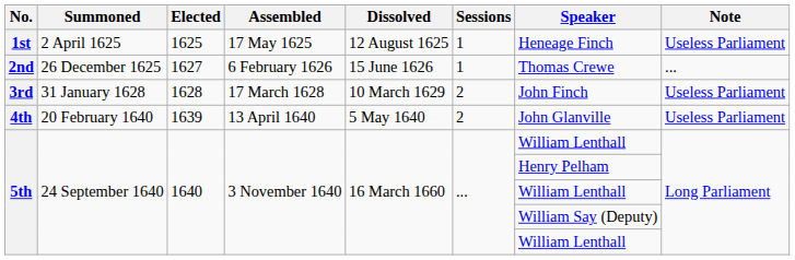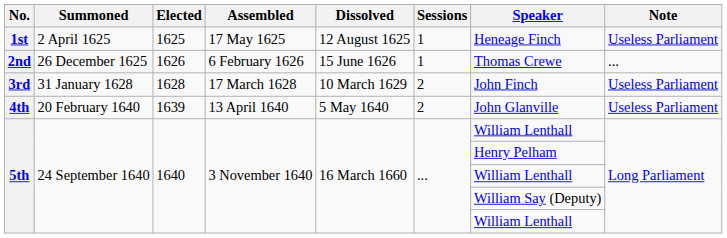2nd | Elected: 1627 -> 1626
